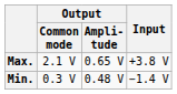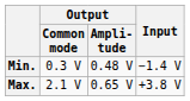rows swapped: Min. <-> Max.
